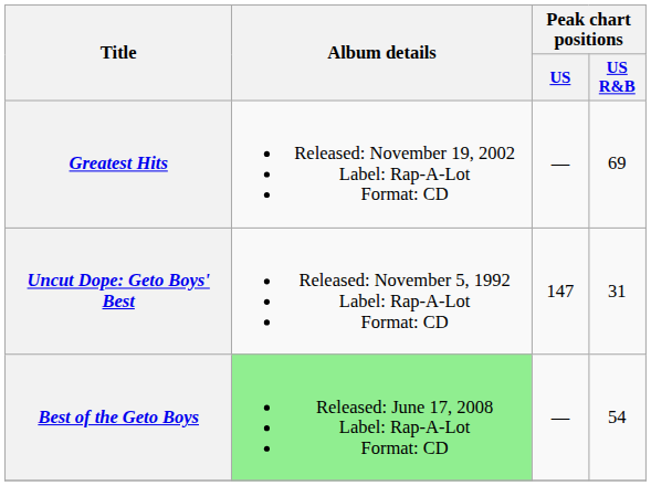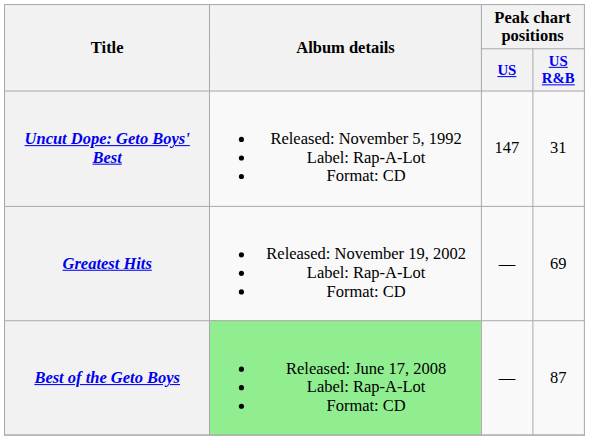rows swapped: Uncut Dope: Geto Boys' Best <-> Greatest Hits
Best of the Geto Boys | Peak chart positions / US R&B: 54 -> 87
